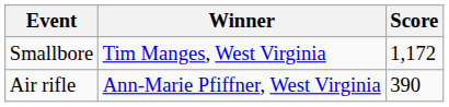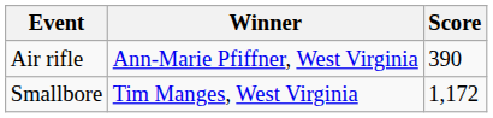rows swapped: Smallbore <-> Air rifle
